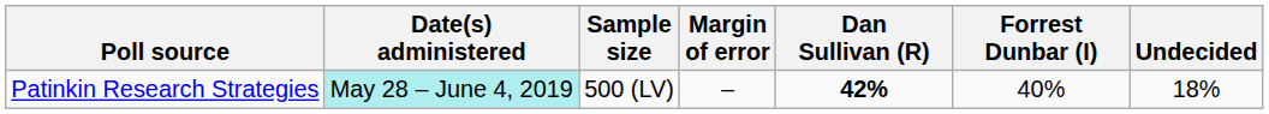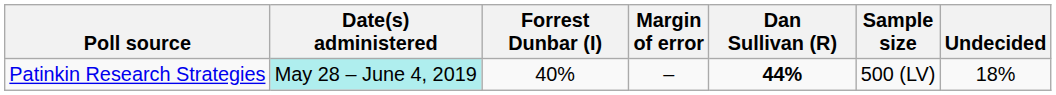columns swapped: Sample size <-> Forrest Dunbar (I)
Patinkin Research Strategies | Dan Sullivan (R): 42% -> 44%
